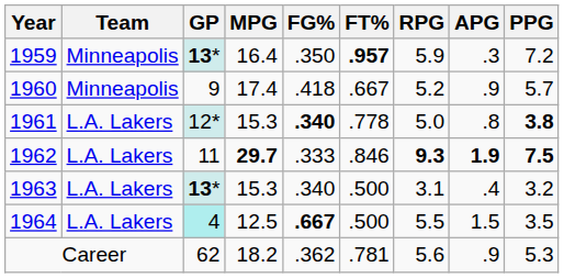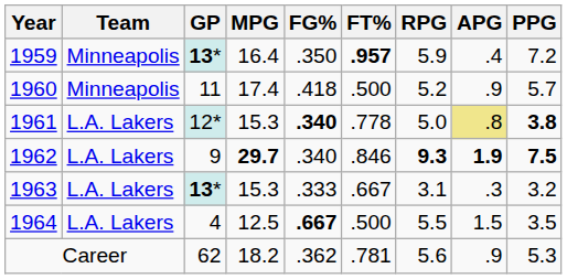1959 | APG: .3 -> .4
1960 | GP: 9 -> 11
1960 | FT%: .667 -> .500
1961 | APG: no background -> khaki background
1962 | GP: 11 -> 9
1962 | FG%: .333 -> .340
1963 | FG%: .340 -> .333
1963 | FT%: .500 -> .667
1963 | APG: .4 -> .3
1964 | GP: paleturquoise background -> no background
